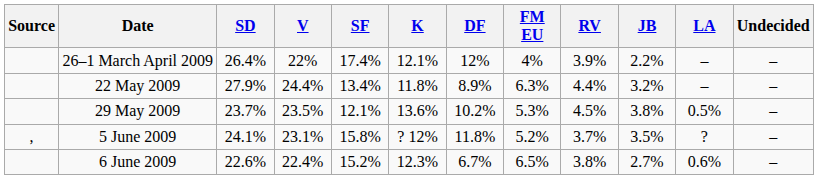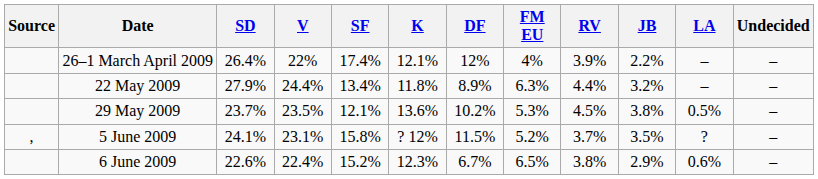5 June 2009 | DF: 11.8% -> 11.5%
6 June 2009 | JB: 2.7% -> 2.9%
